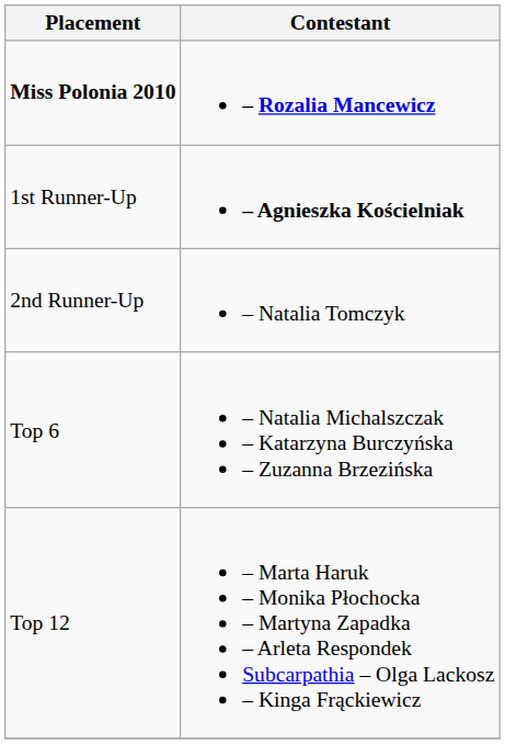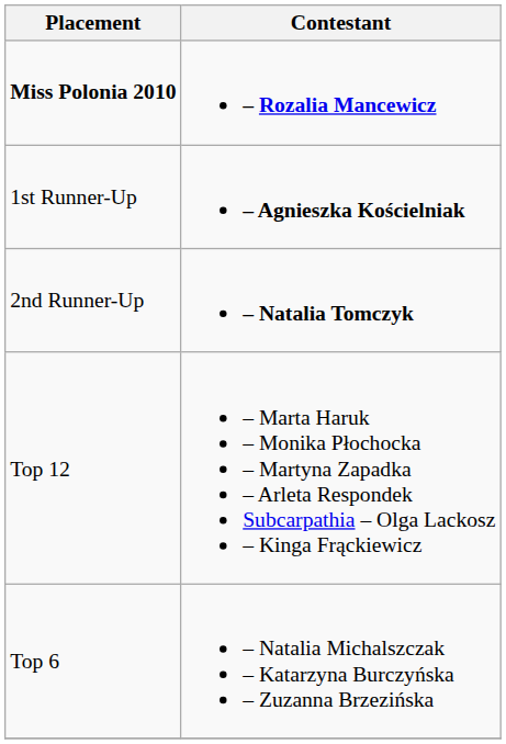2nd Runner-Up | Contestant: normal -> bold
rows swapped: Top 6 <-> Top 12
